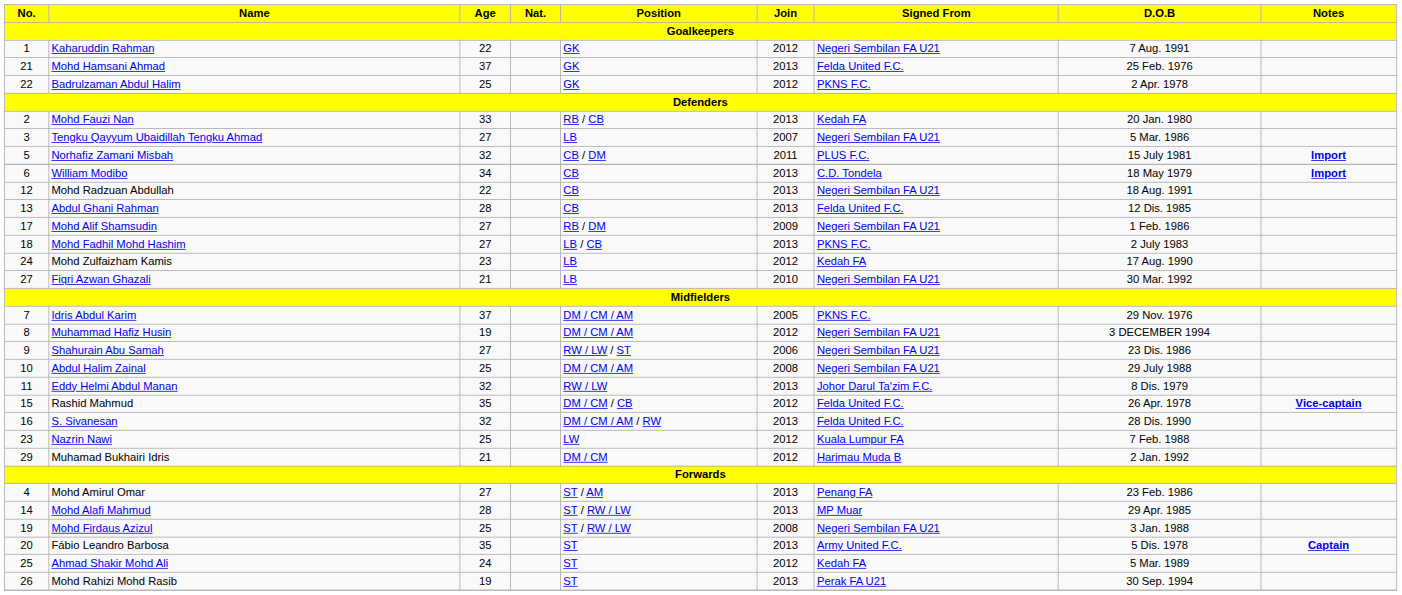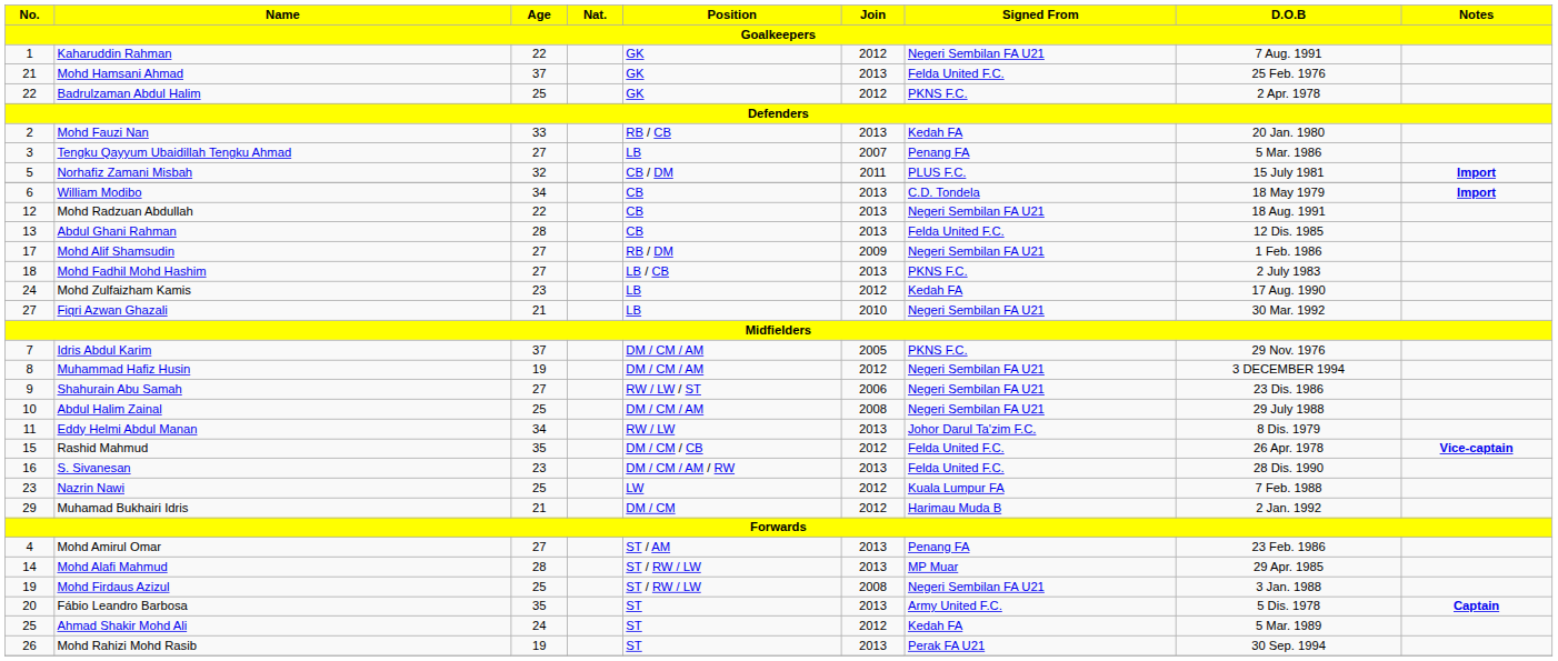Tengku Qayyum Ubaidillah Tengku Ahmad | Signed From: Negeri Sembilan FA U21 -> Penang FA
Eddy Helmi Abdul Manan | Age: 32 -> 34
S. Sivanesan | Age: 32 -> 23
